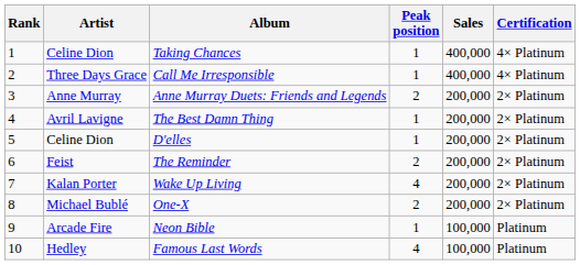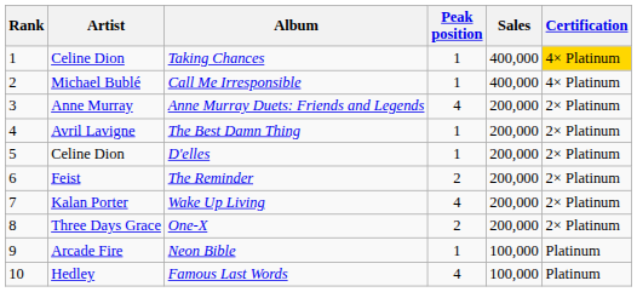Taking Chances | Certification: no background -> gold background
Call Me Irresponsible | Artist: Three Days Grace -> Michael Bublé
Anne Murray Duets: Friends and Legends | Peak position: 2 -> 4
One-X | Artist: Michael Bublé -> Three Days Grace
